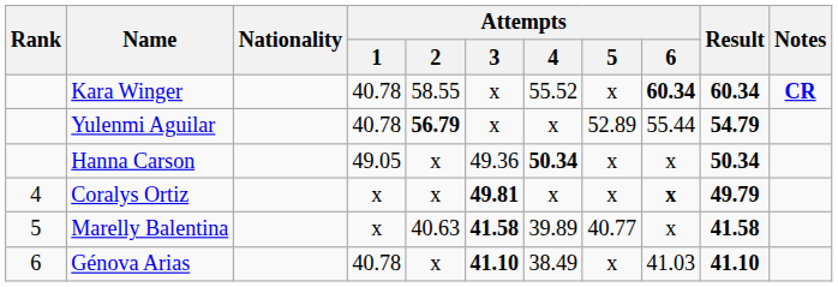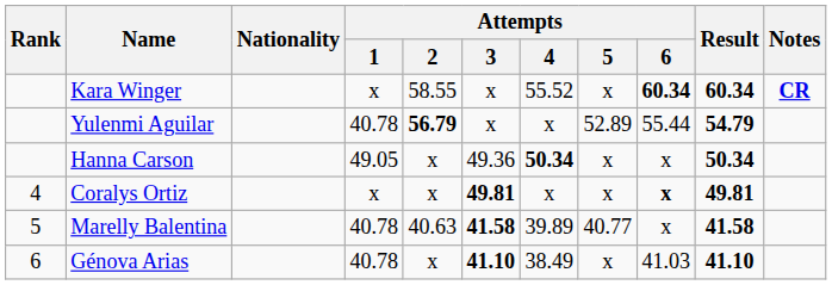Kara Winger | Attempts / 1: 40.78 -> x
Coralys Ortiz | Result: 49.79 -> 49.81
Marelly Balentina | Attempts / 1: x -> 40.78
